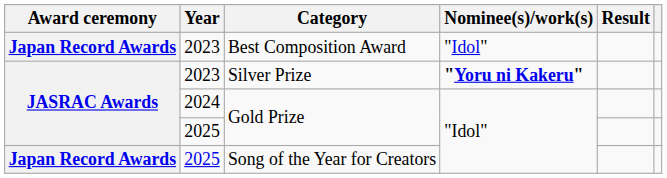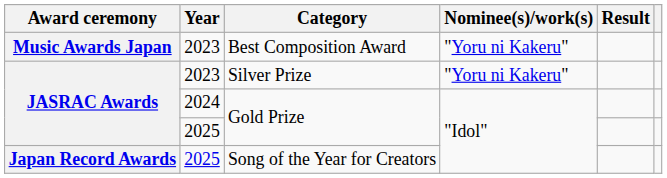Best Composition Award | Award ceremony: Japan Record Awards -> Music Awards Japan
Best Composition Award | Nominee(s)/work(s): "Idol" -> "Yoru ni Kakeru"
Silver Prize | Nominee(s)/work(s): bold -> normal
